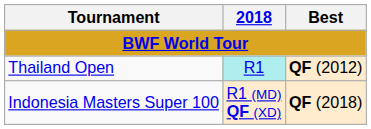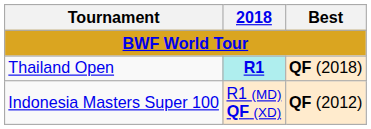Thailand Open | 2018: normal -> bold
Thailand Open | Best: QF (2012) -> QF (2018)
Indonesia Masters Super 100 | Best: QF (2018) -> QF (2012)
